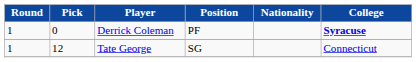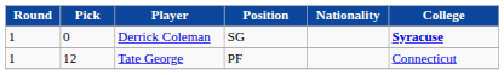Derrick Coleman | Position: PF -> SG
Tate George | Position: SG -> PF
